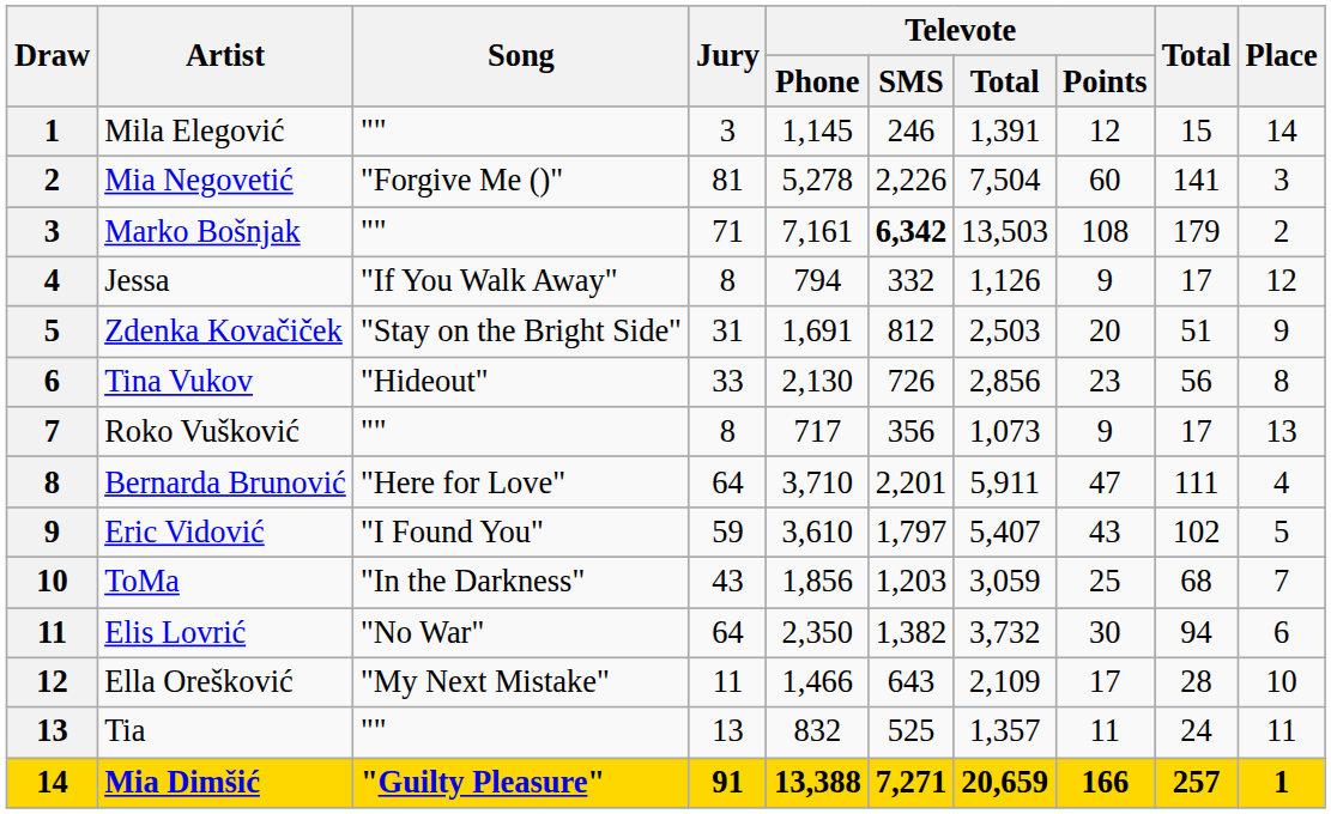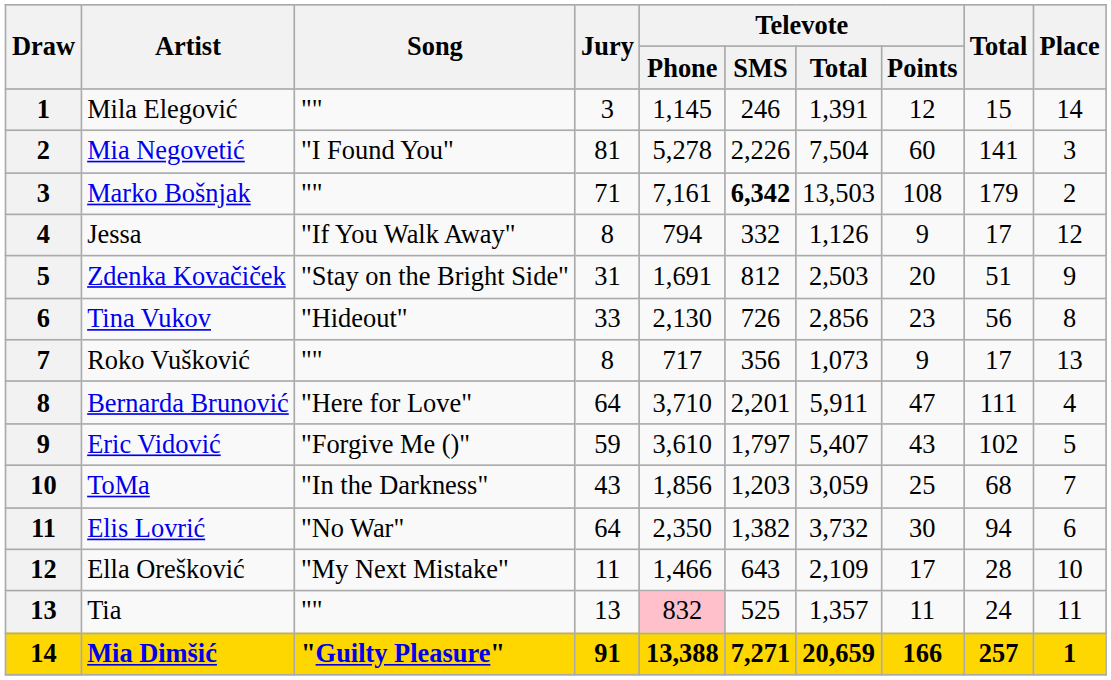Mia Negovetić | Song: "Forgive Me ()" -> "I Found You"
Eric Vidović | Song: "I Found You" -> "Forgive Me ()"
Tia | Televote / Phone: no background -> pink background
